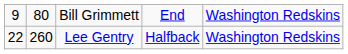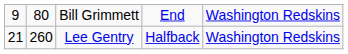Lee Gentry | column 1: 22 -> 21
